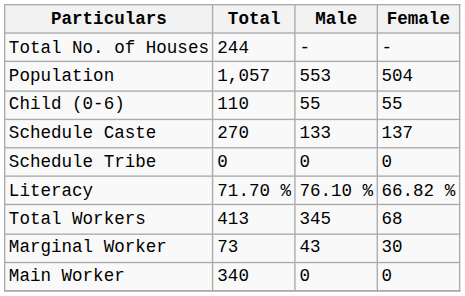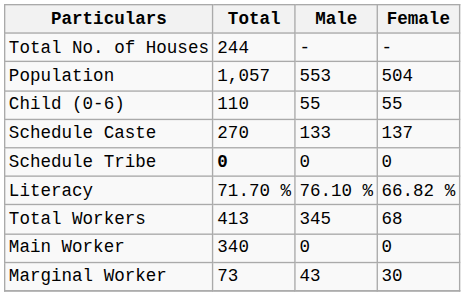Schedule Tribe | Total: normal -> bold
rows swapped: Main Worker <-> Marginal Worker
